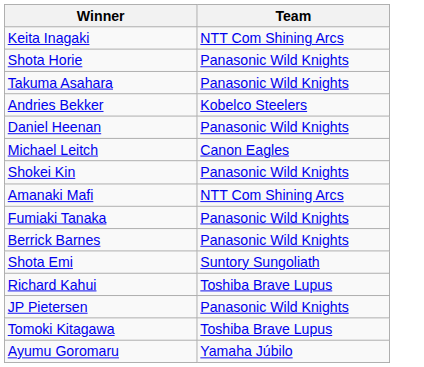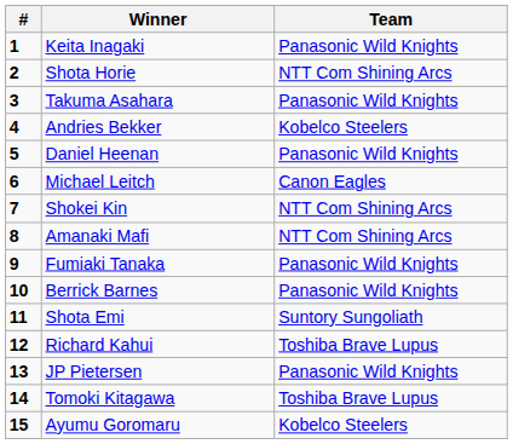+ column: # | 1 | 2 | 3 | 4 | 5 | 6 | 7 | 8 | 9 | 10 | 11 | 12 | 13 | 14 | 15
Keita Inagaki | Team: NTT Com Shining Arcs -> Panasonic Wild Knights
Shota Horie | Team: Panasonic Wild Knights -> NTT Com Shining Arcs
Shokei Kin | Team: Panasonic Wild Knights -> NTT Com Shining Arcs
Ayumu Goromaru | Team: Yamaha Júbilo -> Kobelco Steelers
